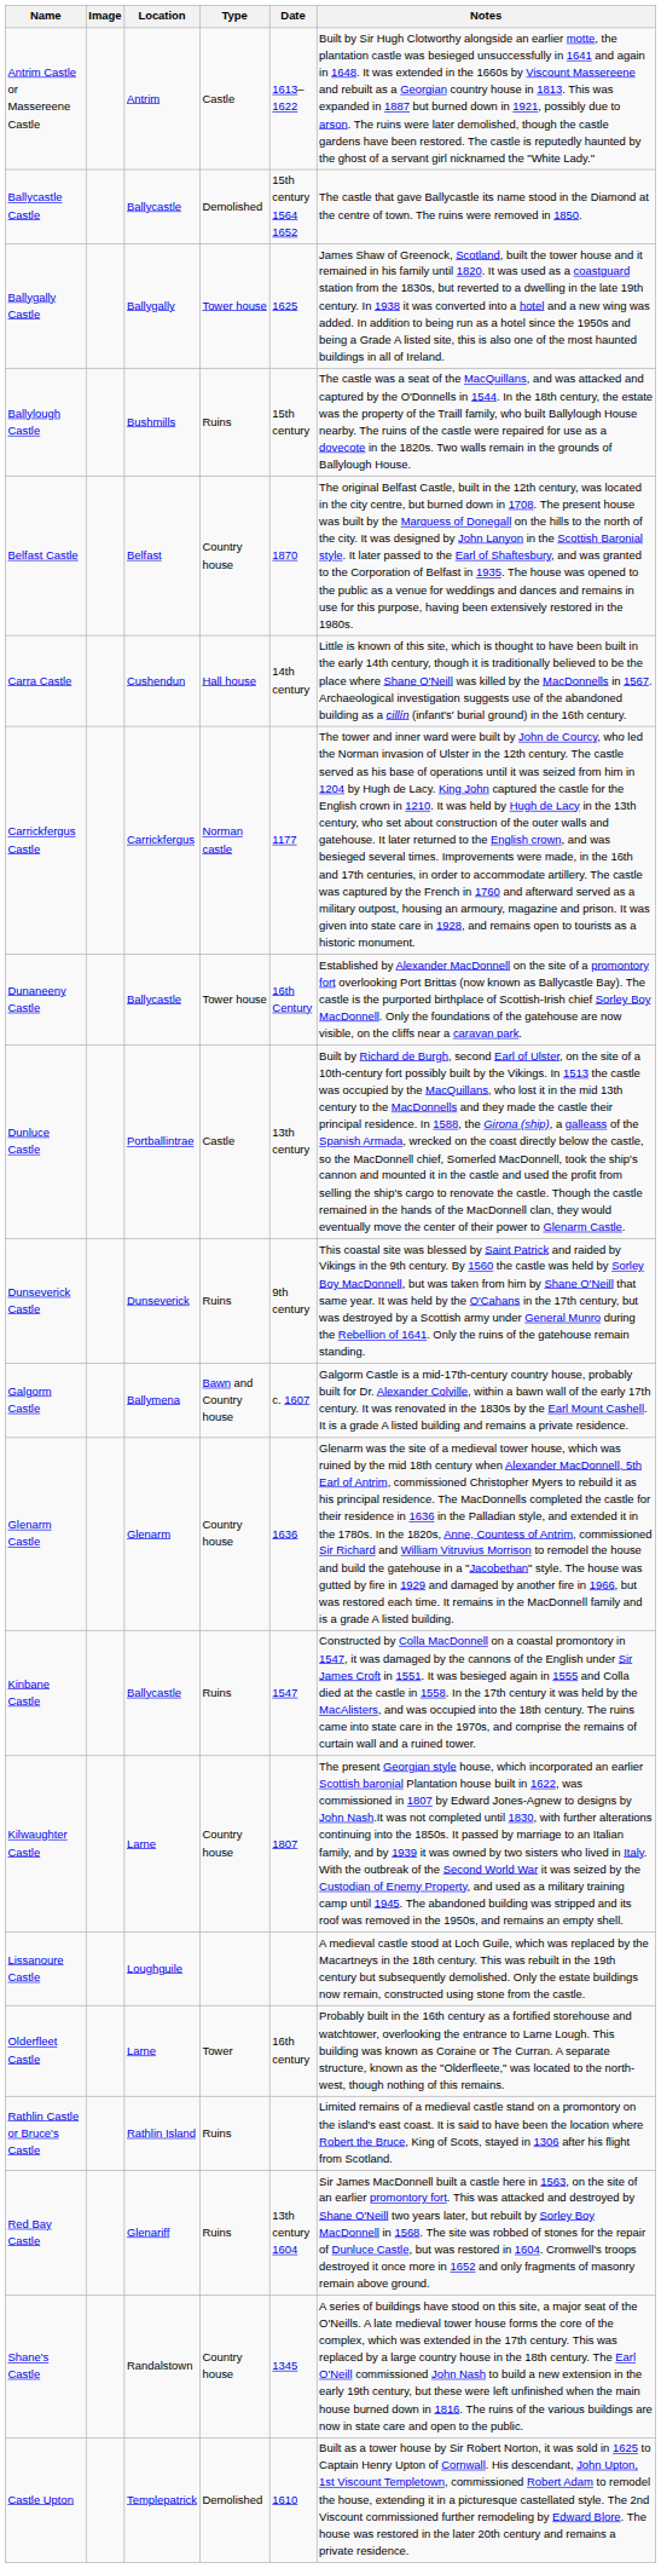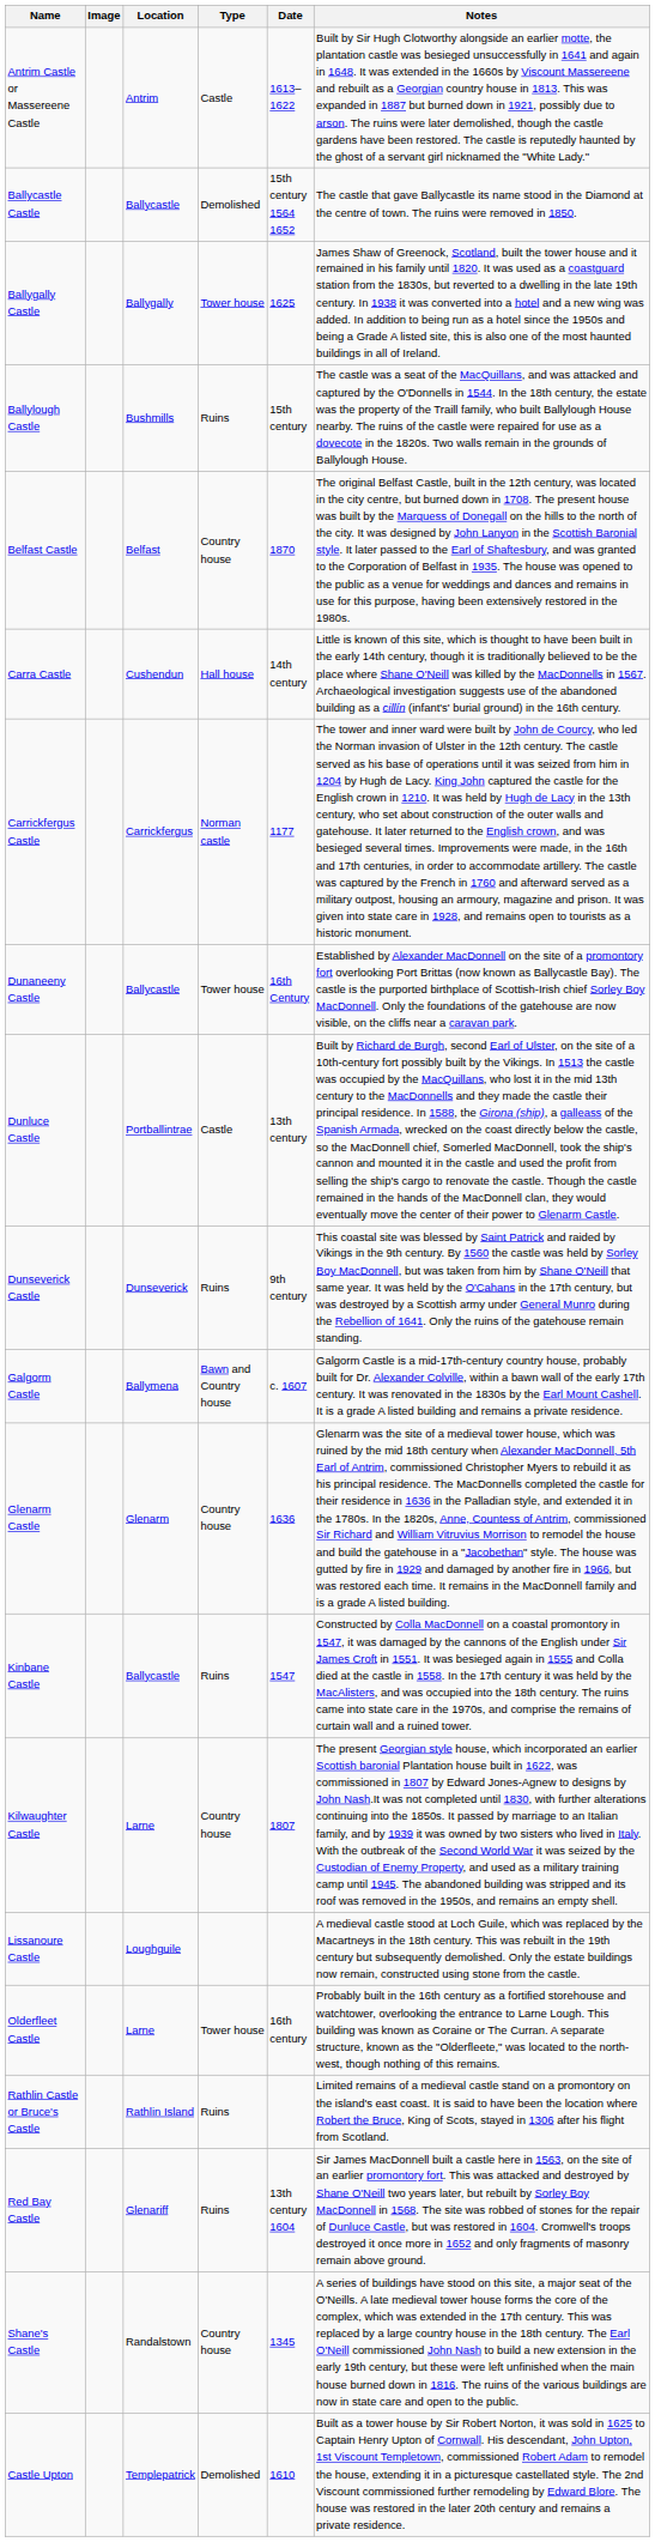Olderfleet Castle | Type: Tower -> Tower house
